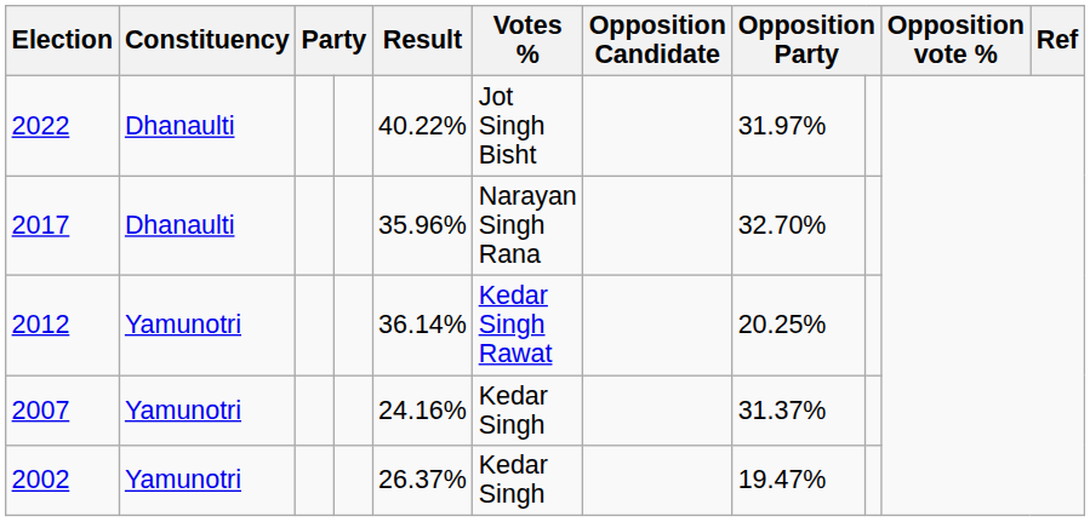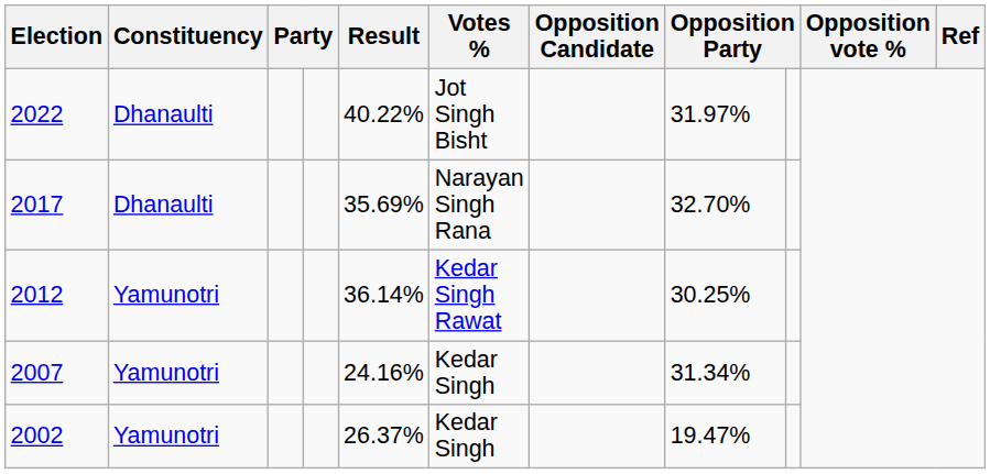2017 | Result: 35.96% -> 35.69%
2012 | column 8: 20.25% -> 30.25%
2007 | column 8: 31.37% -> 31.34%
